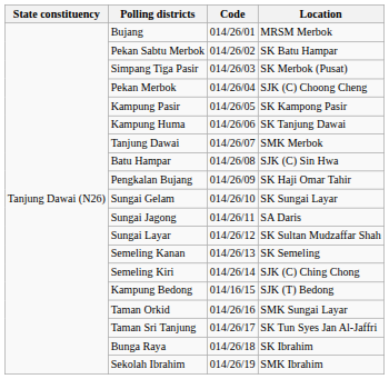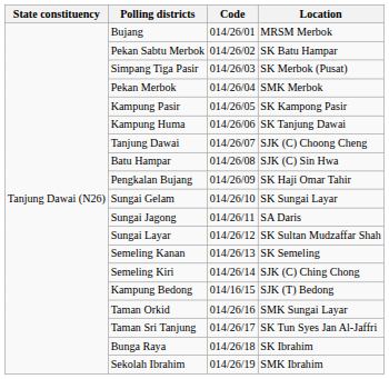Pekan Merbok | Location: SJK (C) Choong Cheng -> SMK Merbok
Tanjung Dawai | Location: SMK Merbok -> SJK (C) Choong Cheng
